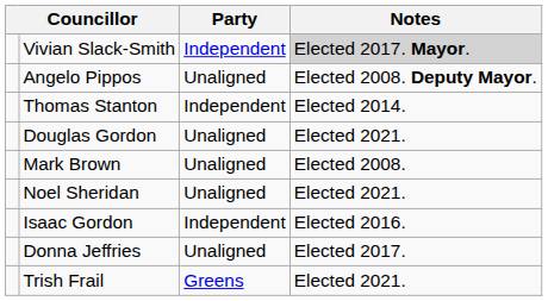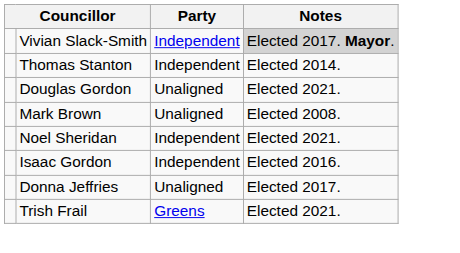- row: Angelo Pippos | Unaligned | Elected 2008. Deputy Mayor.
Noel Sheridan | Party: Unaligned -> Independent
